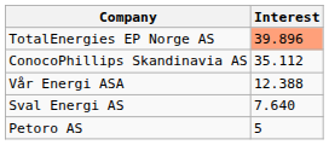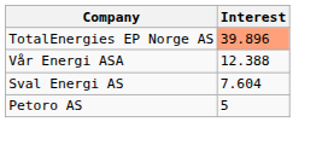- row: ConocoPhillips Skandinavia AS | 35.112
Sval Energi AS | Interest: 7.640 -> 7.604
